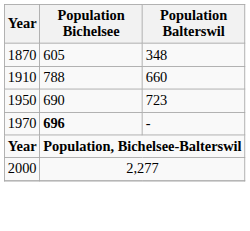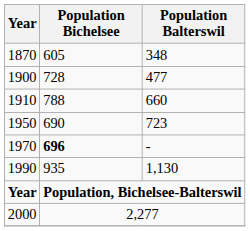+ row: 1900 | 728 | 477
+ row: 1990 | 935 | 1,130
